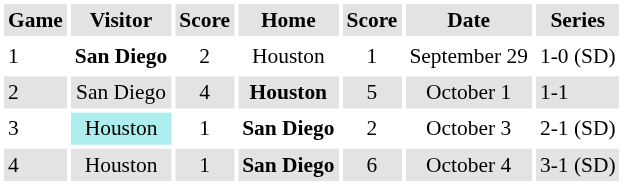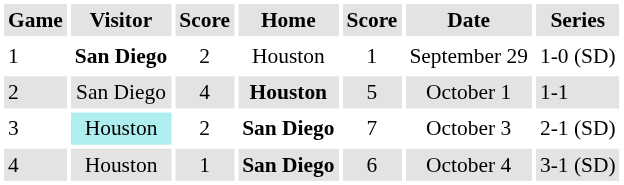3 | column 3: 1 -> 2
3 | column 5: 2 -> 7
